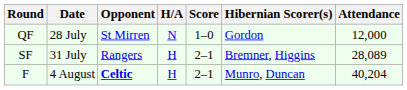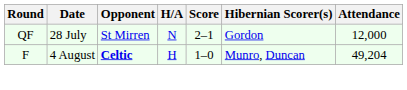QF | Score: 1–0 -> 2–1
- row: SF | 31 July | Rangers | H | 2–1 | Bremner, Higgins | 28,089
F | Score: 2–1 -> 1–0
F | Attendance: 40,204 -> 49,204
